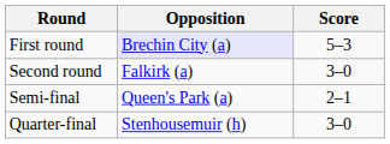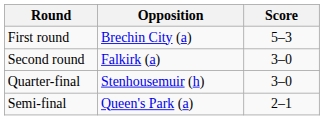First round | Opposition: lavender background -> no background
rows swapped: Quarter-final <-> Semi-final
